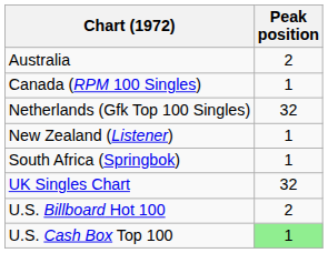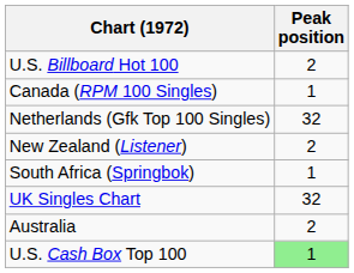rows swapped: Australia <-> U.S. Billboard Hot 100
New Zealand (Listener) | Peak position: 1 -> 2
